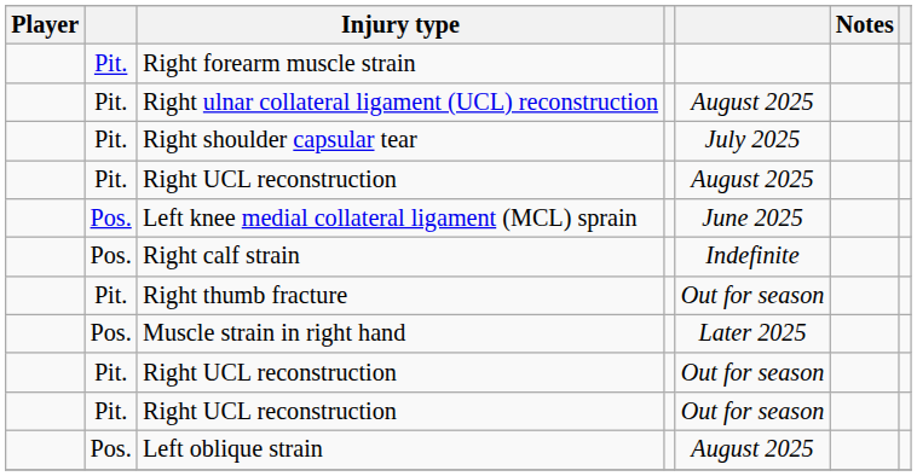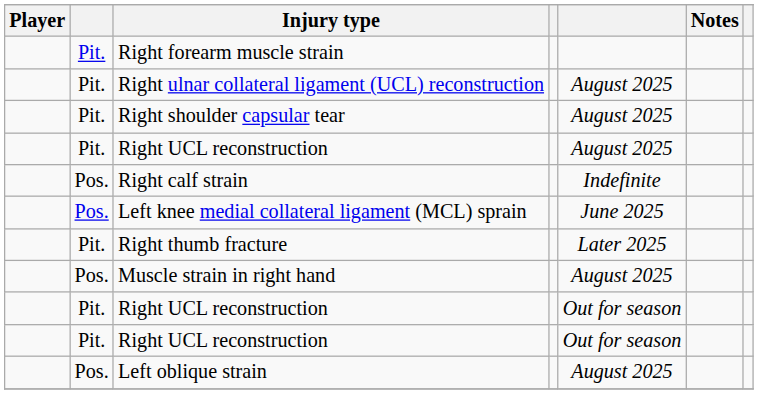Right shoulder capsular tear | column 5: July 2025 -> August 2025
rows swapped: Left knee medial collateral ligament (MCL) sprain <-> Right calf strain
Right thumb fracture | column 5: Out for season -> Later 2025
Muscle strain in right hand | column 5: Later 2025 -> August 2025
